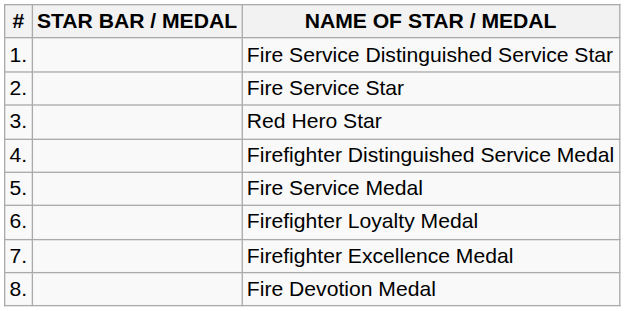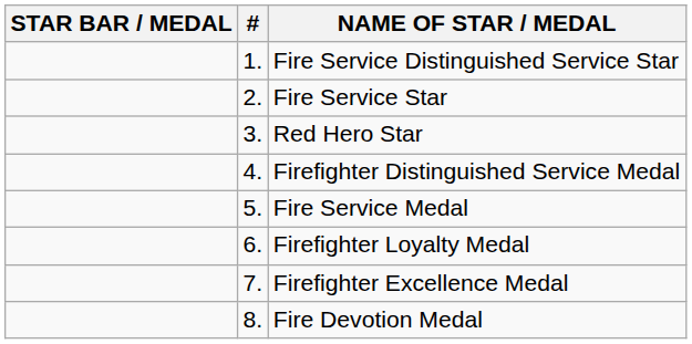columns swapped: # <-> STAR BAR / MEDAL
